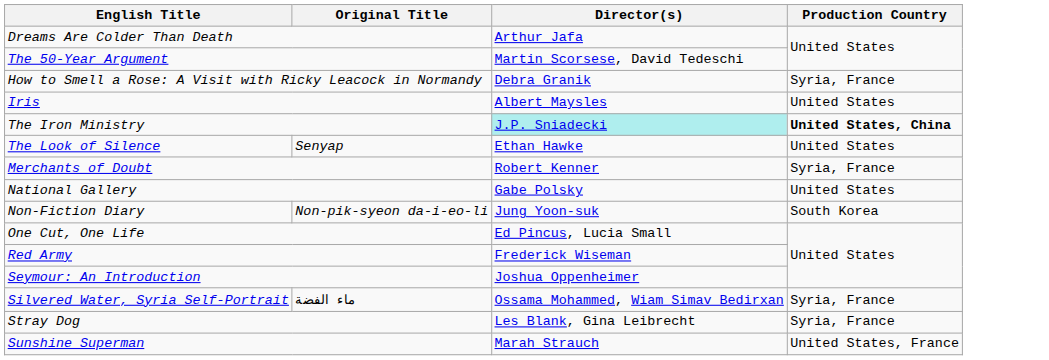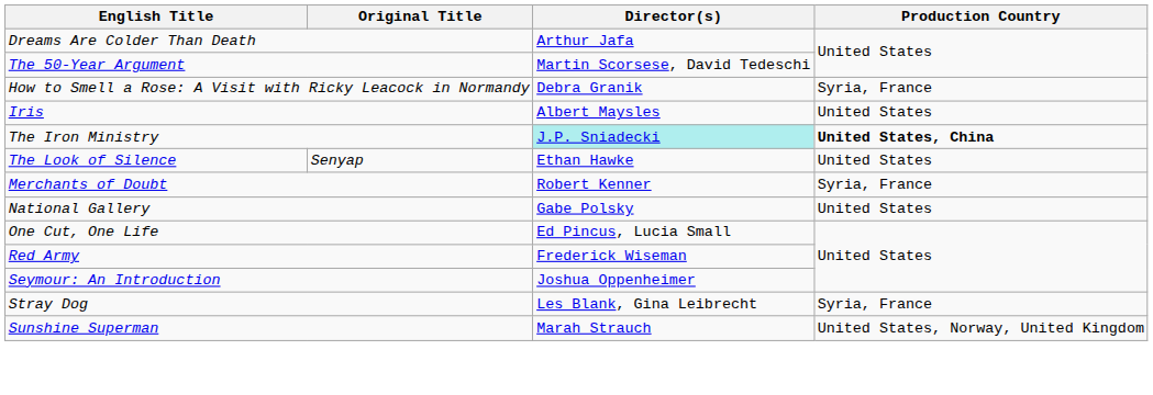- row: Non-Fiction Diary | Non-pik-syeon da-i-eo-li | Jung Yoon-suk | South Korea
- row: Silvered Water, Syria Self-Portrait | ماء الفضة | Ossama Mohammed, Wiam Simav Bedirxan | Syria, France
Sunshine Superman | Production Country: United States, France -> United States, Norway, United Kingdom
